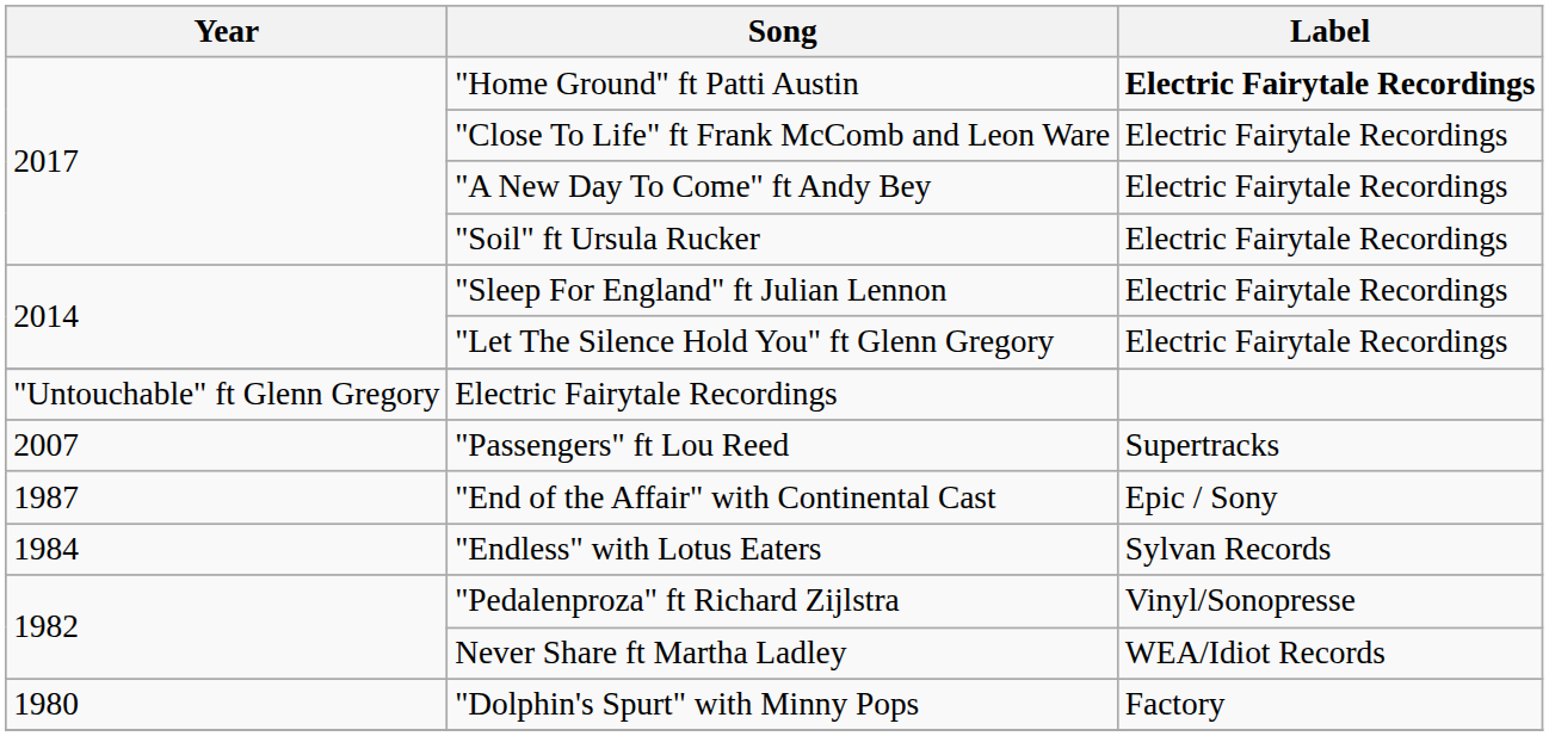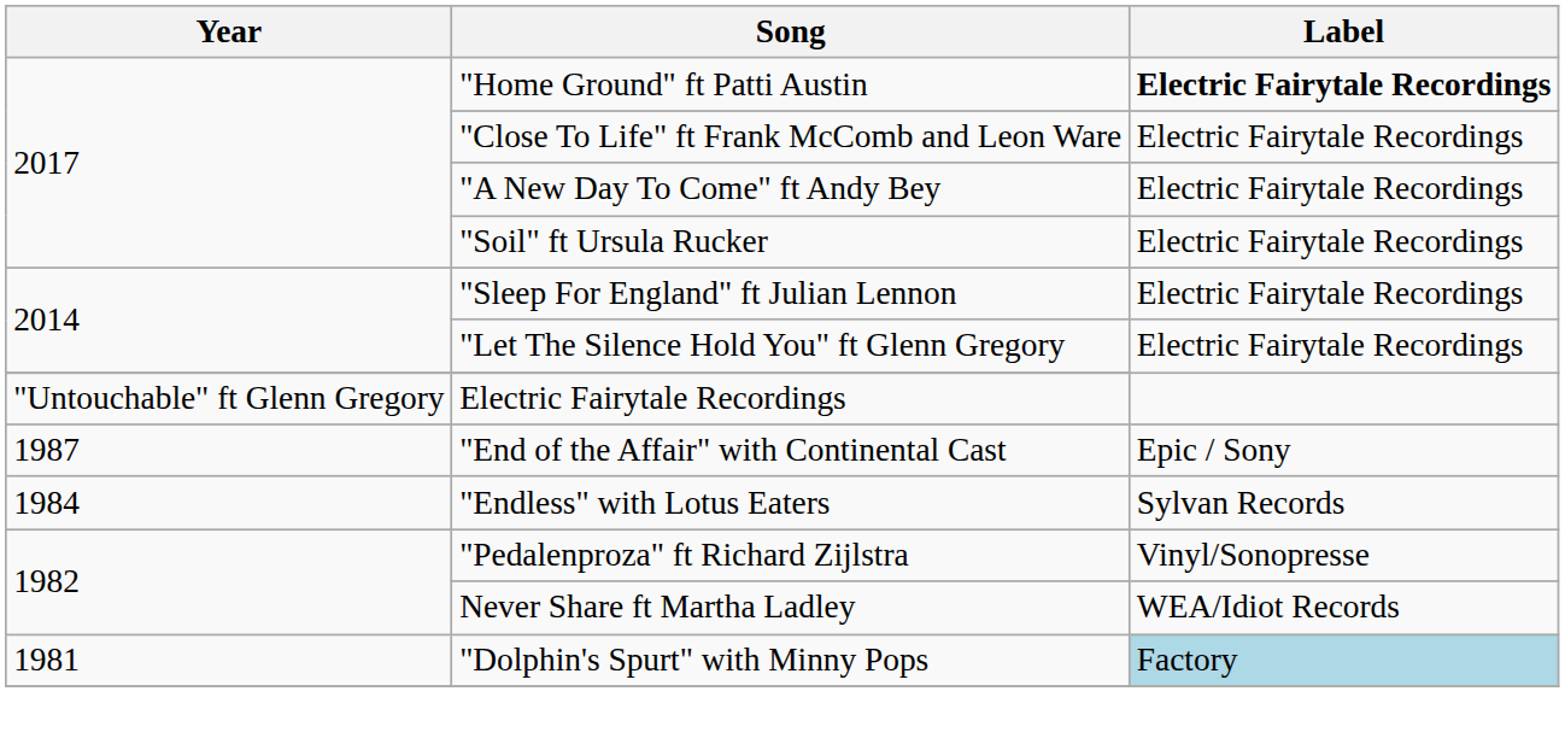- row: 2007 | "Passengers" ft Lou Reed | Supertracks
"Dolphin's Spurt" with Minny Pops | Year: 1980 -> 1981
"Dolphin's Spurt" with Minny Pops | Label: no background -> lightblue background
